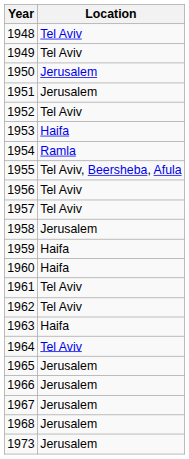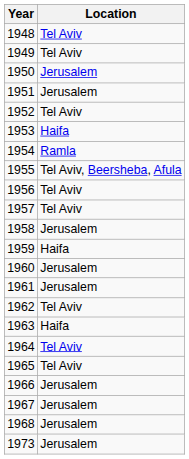1960 | Location: Haifa -> Jerusalem
1961 | Location: Tel Aviv -> Jerusalem
1965 | Location: Jerusalem -> Tel Aviv
